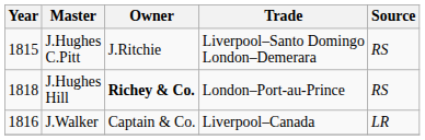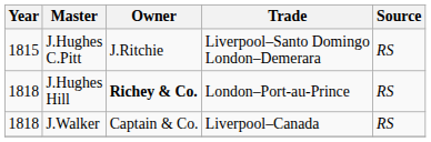J.Walker | Year: 1816 -> 1818
J.Walker | Source: LR -> RS
